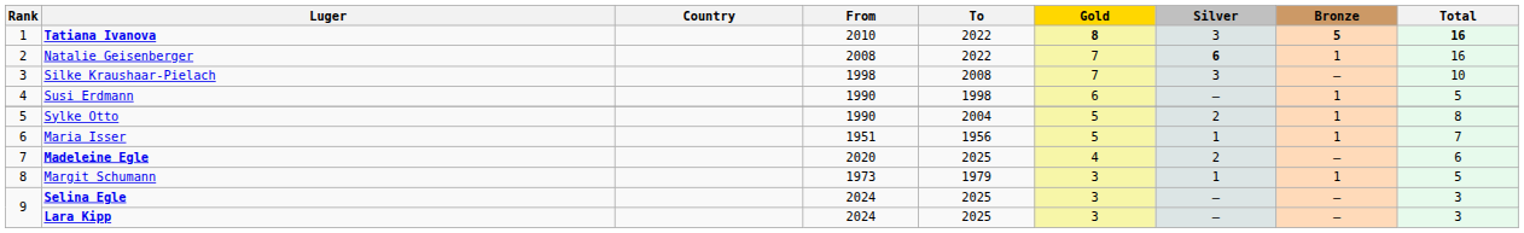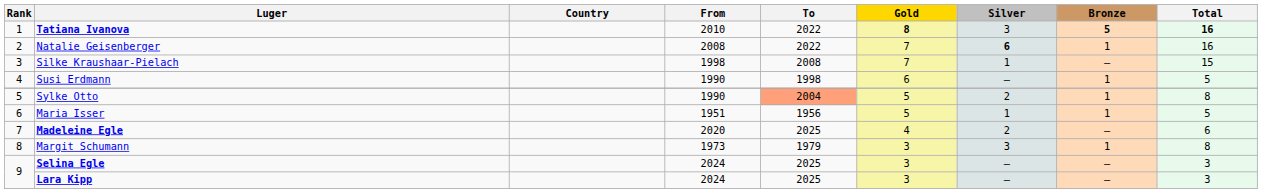Silke Kraushaar-Pielach | Silver: 3 -> 1
Silke Kraushaar-Pielach | Total: 10 -> 15
Sylke Otto | To: no background -> lightsalmon background
Maria Isser | Total: 7 -> 5
Margit Schumann | Silver: 1 -> 3
Margit Schumann | Total: 5 -> 8
